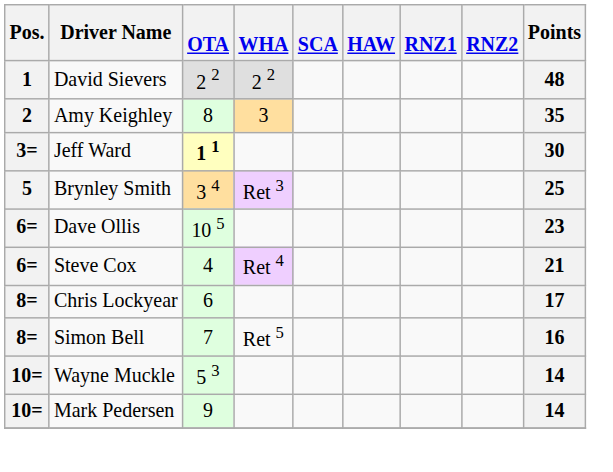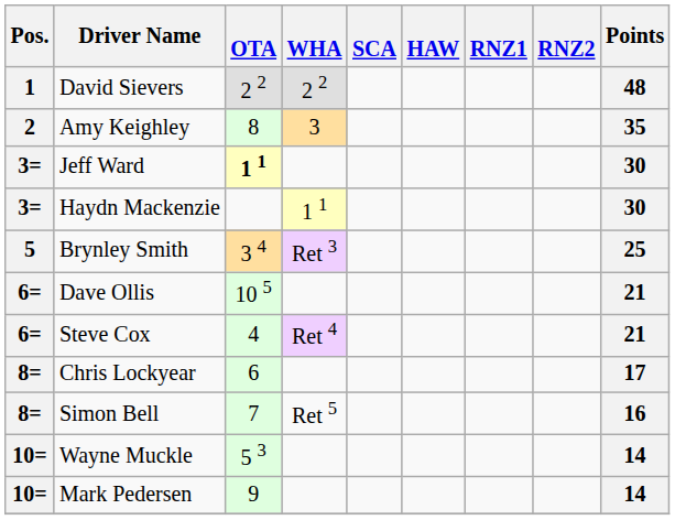+ row: 3= | Haydn Mackenzie | 1 1 | 30
Dave Ollis | Points: 23 -> 21
